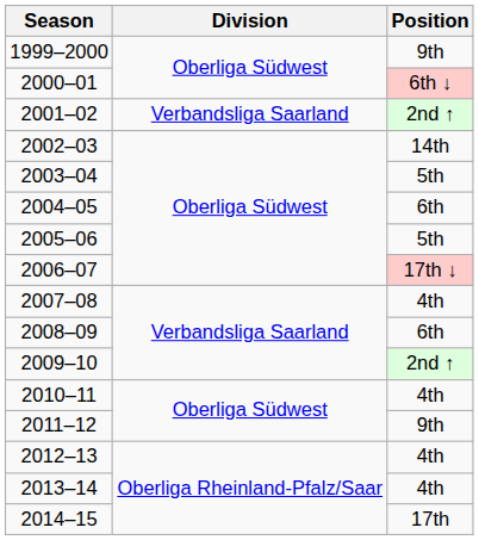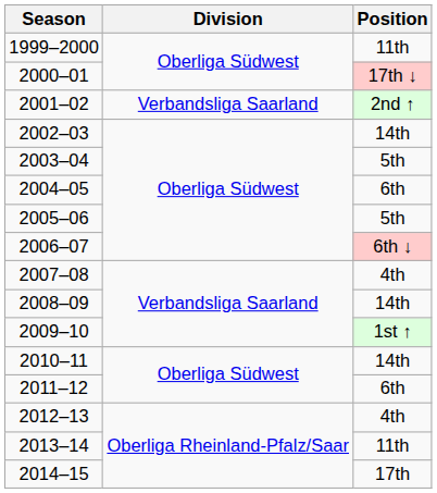1999–2000 | Position: 9th -> 11th
2000–01 | Position: 6th ↓ -> 17th ↓
2006–07 | Position: 17th ↓ -> 6th ↓
2008–09 | Position: 6th -> 14th
2009–10 | Position: 2nd ↑ -> 1st ↑
2010–11 | Position: 4th -> 14th
2011–12 | Position: 9th -> 6th
2013–14 | Position: 4th -> 11th
